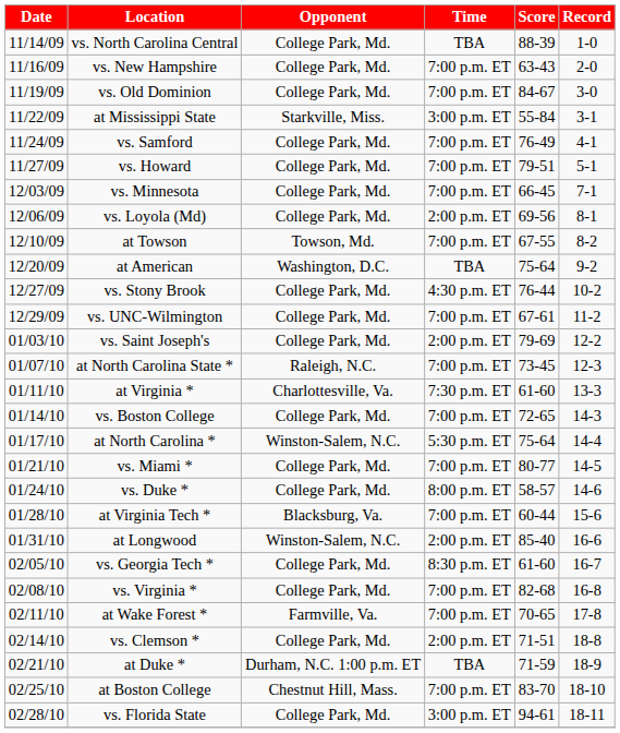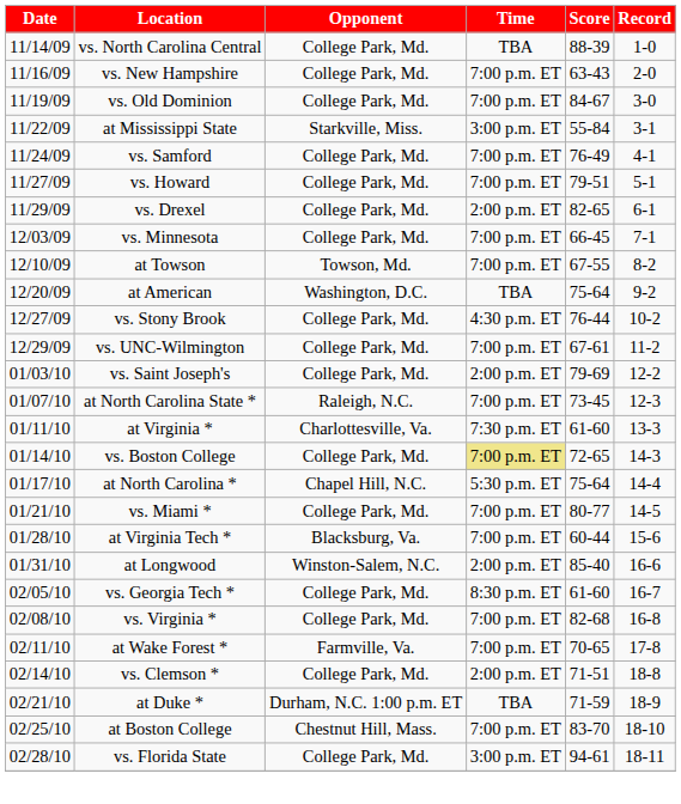+ row: 11/29/09 | vs. Drexel | College Park, Md. | 2:00 p.m. ET | 82-65 | 6-1
- row: 12/06/09 | vs. Loyola (Md) | College Park, Md. | 2:00 p.m. ET | 69-56 | 8-1
vs. Boston College | Time: no background -> khaki background
at North Carolina * | Opponent: Winston-Salem, N.C. -> Chapel Hill, N.C.
- row: 01/24/10 | vs. Duke * | College Park, Md. | 8:00 p.m. ET | 58-57 | 14-6
